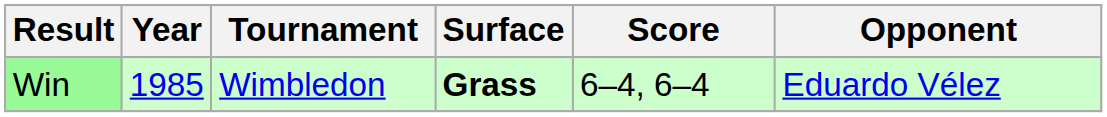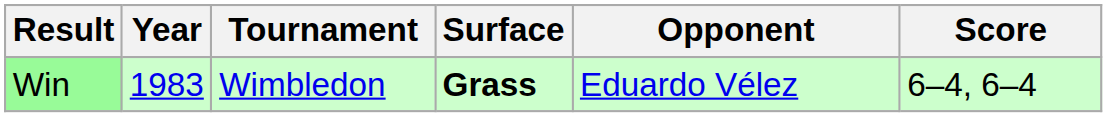columns swapped: Opponent <-> Score
Win | Year: 1985 -> 1983
